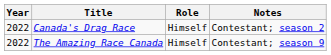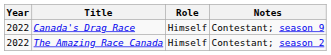Canada's Drag Race | Notes: Contestant; season 2 -> Contestant; season 9
The Amazing Race Canada | Notes: Contestant; season 9 -> Contestant; season 2
